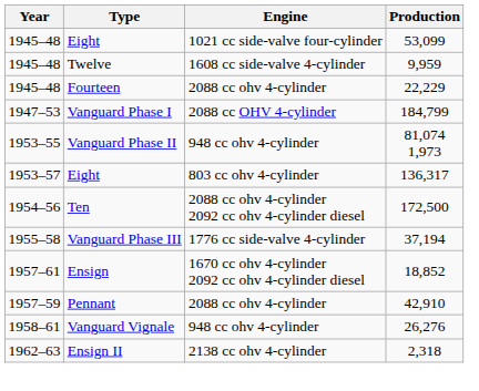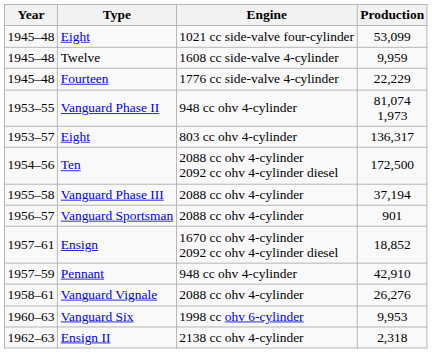Fourteen | Engine: 2088 cc ohv 4-cylinder -> 1776 cc side-valve 4-cylinder
- row: 1947–53 | Vanguard Phase I | 2088 cc OHV 4-cylinder | 184,799
Vanguard Phase III | Engine: 1776 cc side-valve 4-cylinder -> 2088 cc ohv 4-cylinder
+ row: 1956–57 | Vanguard Sportsman | 2088 cc ohv 4-cylinder | 901
Pennant | Engine: 2088 cc ohv 4-cylinder -> 948 cc ohv 4-cylinder
Vanguard Vignale | Engine: 948 cc ohv 4-cylinder -> 2088 cc ohv 4-cylinder
+ row: 1960–63 | Vanguard Six | 1998 cc ohv 6-cylinder | 9,953
